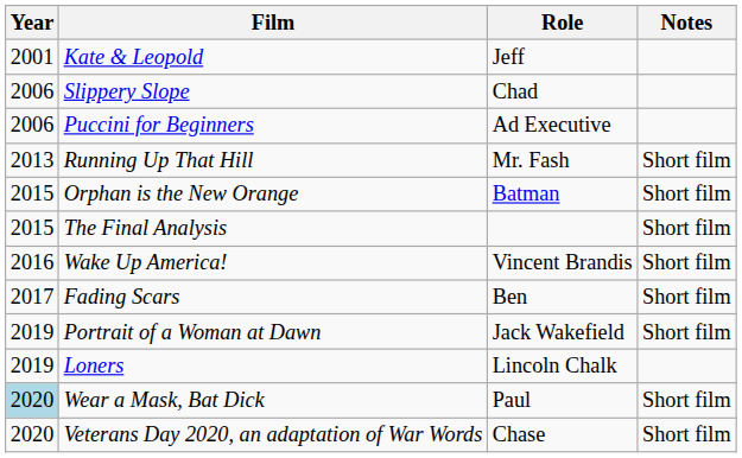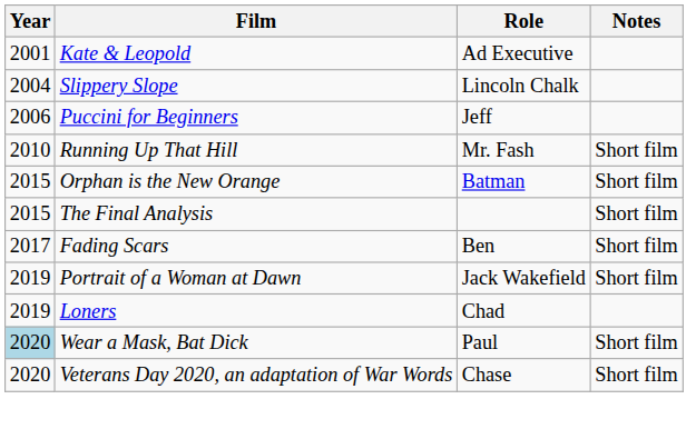Kate & Leopold | Role: Jeff -> Ad Executive
Slippery Slope | Year: 2006 -> 2004
Slippery Slope | Role: Chad -> Lincoln Chalk
Puccini for Beginners | Role: Ad Executive -> Jeff
Running Up That Hill | Year: 2013 -> 2010
- row: 2016 | Wake Up America! | Vincent Brandis | Short film
Loners | Role: Lincoln Chalk -> Chad
